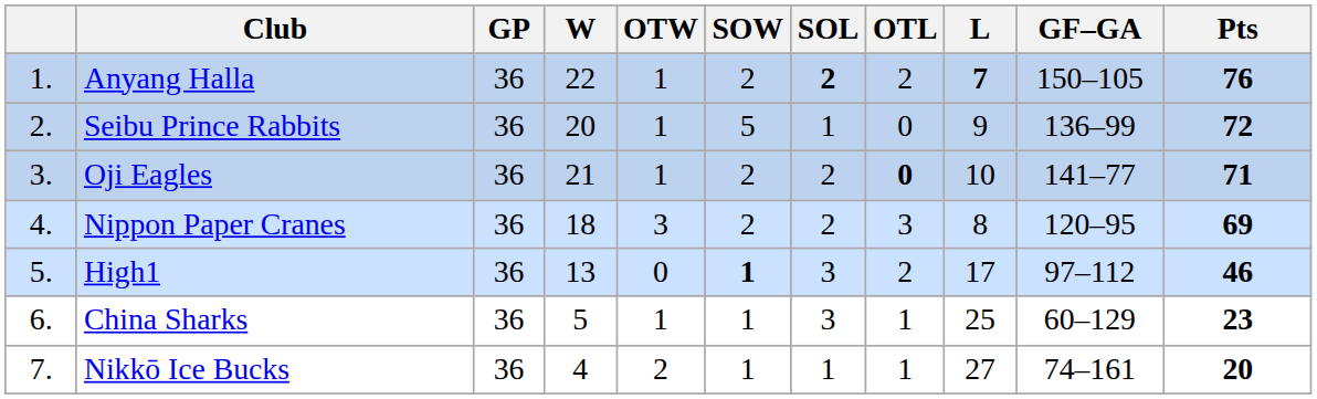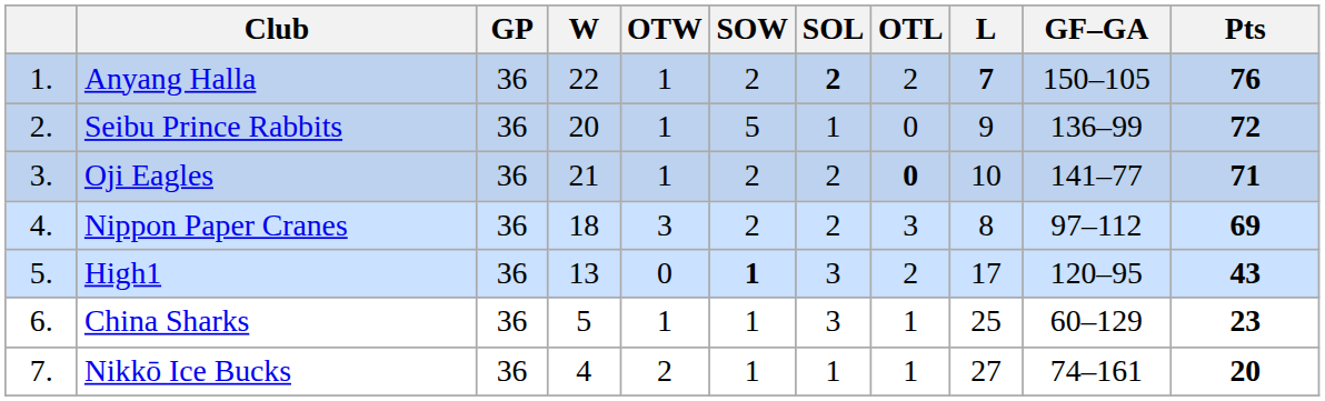Nippon Paper Cranes | GF–GA: 120–95 -> 97–112
High1 | GF–GA: 97–112 -> 120–95
High1 | Pts: 46 -> 43
